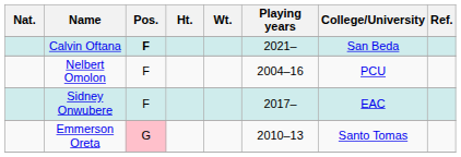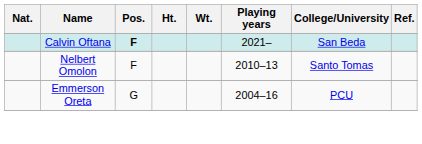Nelbert Omolon | Playing years: 2004–16 -> 2010–13
Nelbert Omolon | College/University: PCU -> Santo Tomas
- row: Sidney Onwubere | F | 2017– | EAC
Emmerson Oreta | Pos.: pink background -> no background
Emmerson Oreta | Playing years: 2010–13 -> 2004–16
Emmerson Oreta | College/University: Santo Tomas -> PCU
